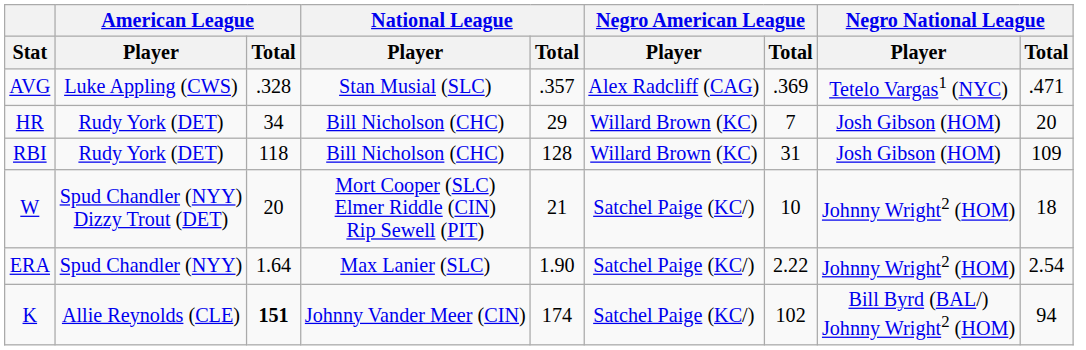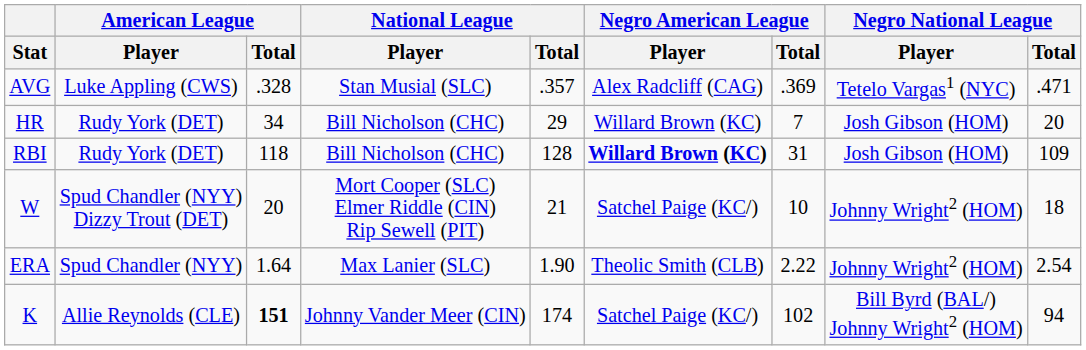RBI | Negro American League / Player: normal -> bold
ERA | Negro American League / Player: Satchel Paige (KC/) -> Theolic Smith (CLB)
